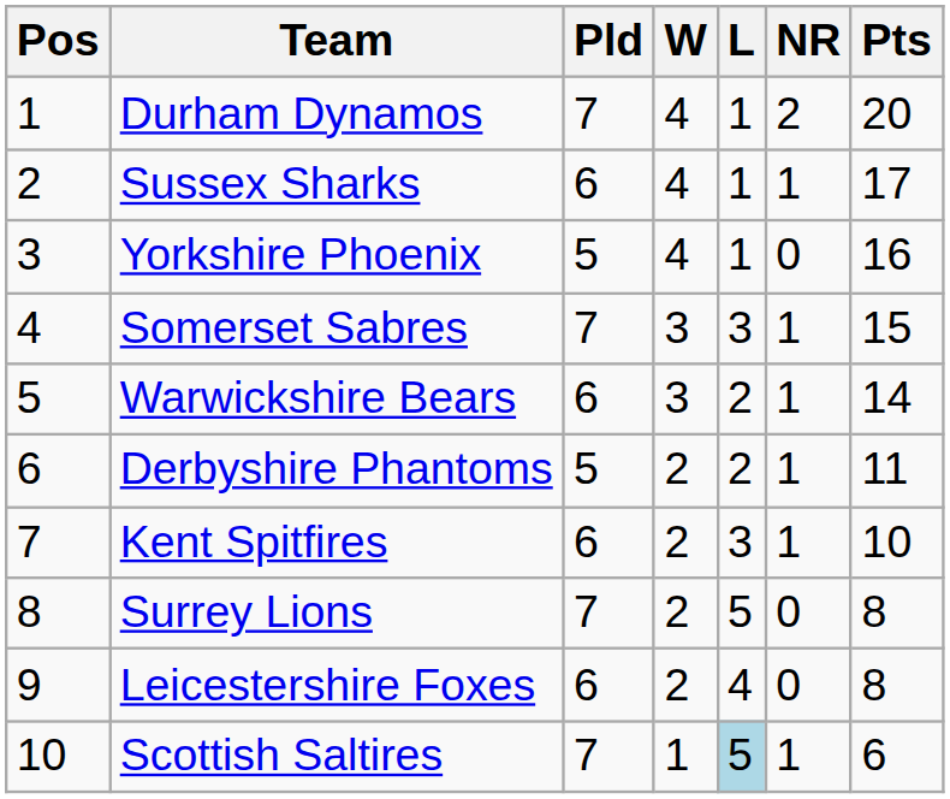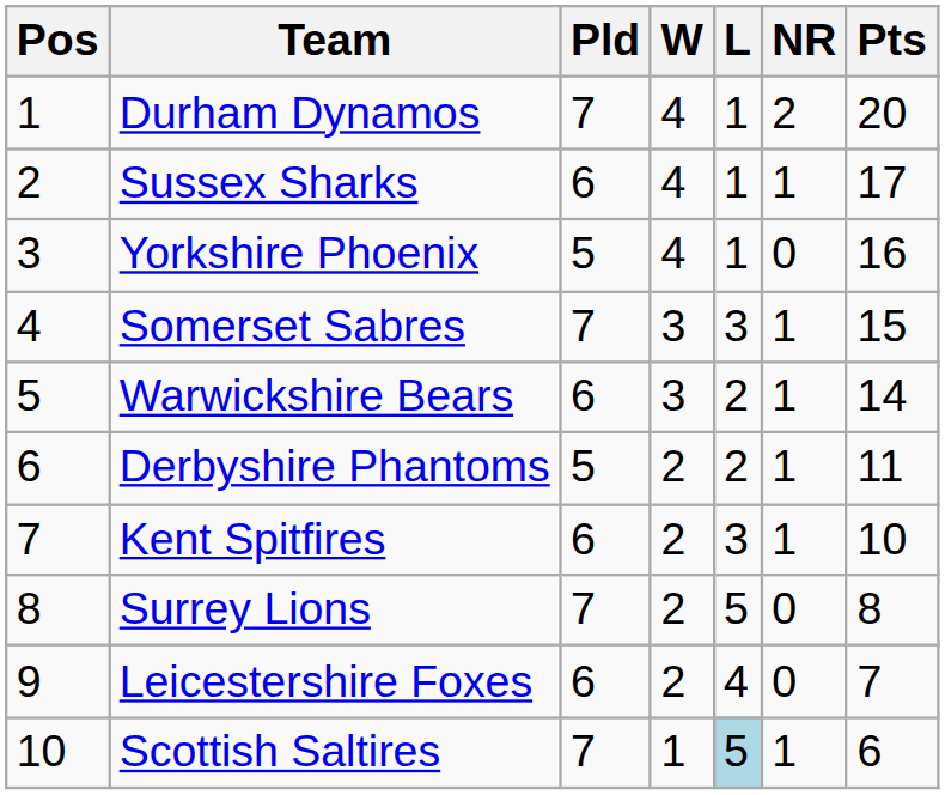Leicestershire Foxes | Pts: 8 -> 7
